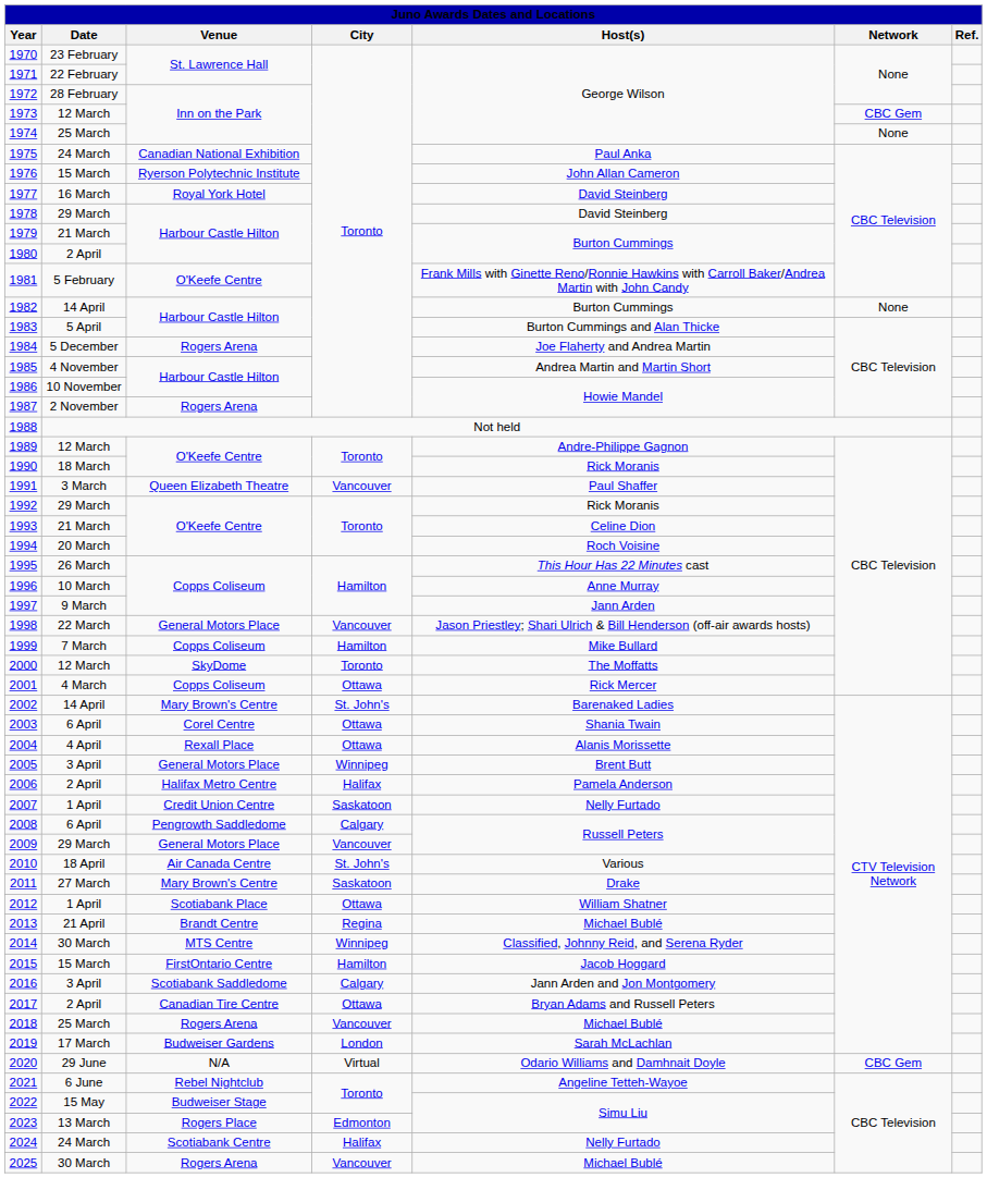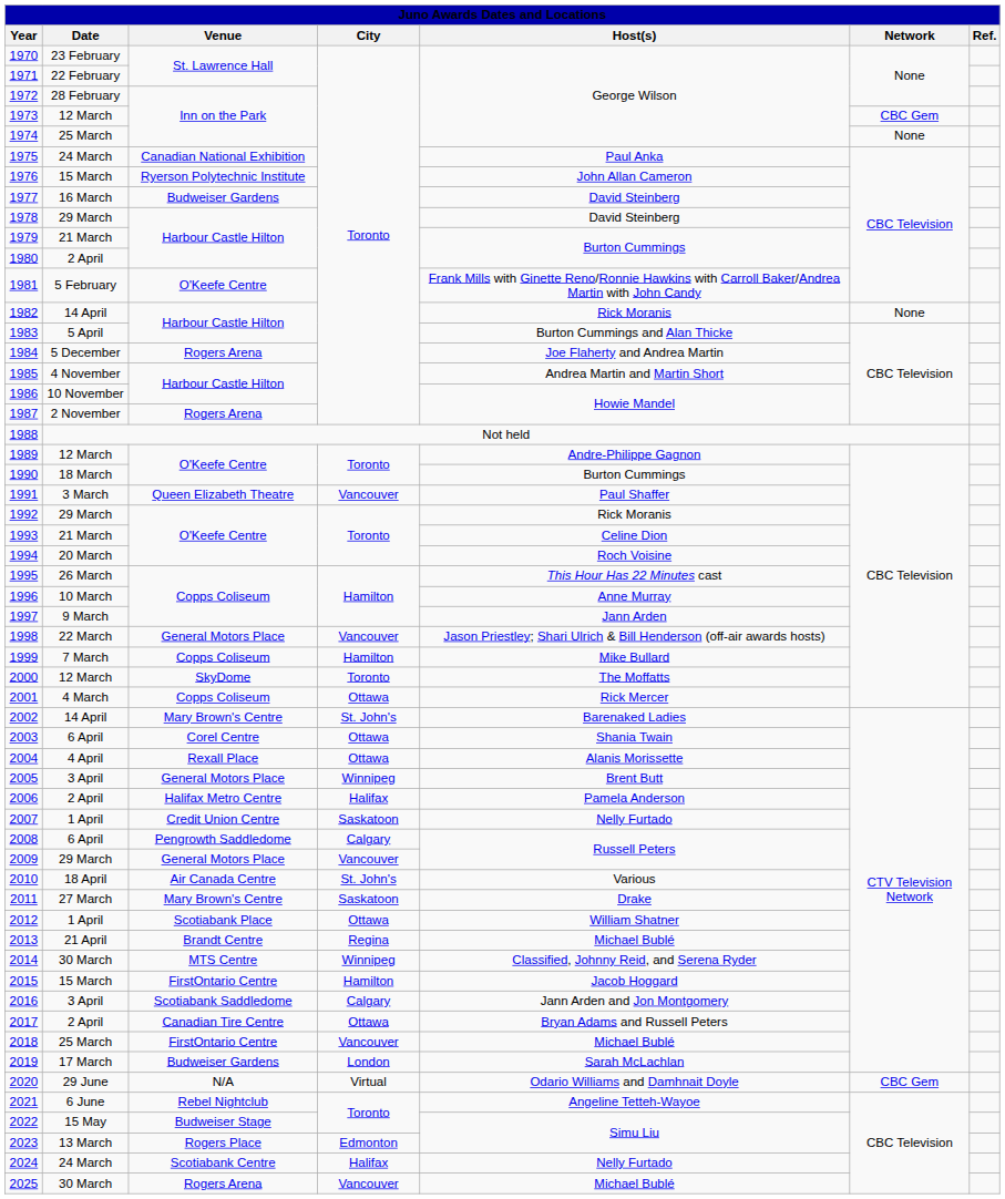1977 | column 3: Royal York Hotel -> Budweiser Gardens
1982 | column 5: Burton Cummings -> Rick Moranis
1990 | column 5: Rick Moranis -> Burton Cummings
2018 | column 3: Rogers Arena -> FirstOntario Centre
